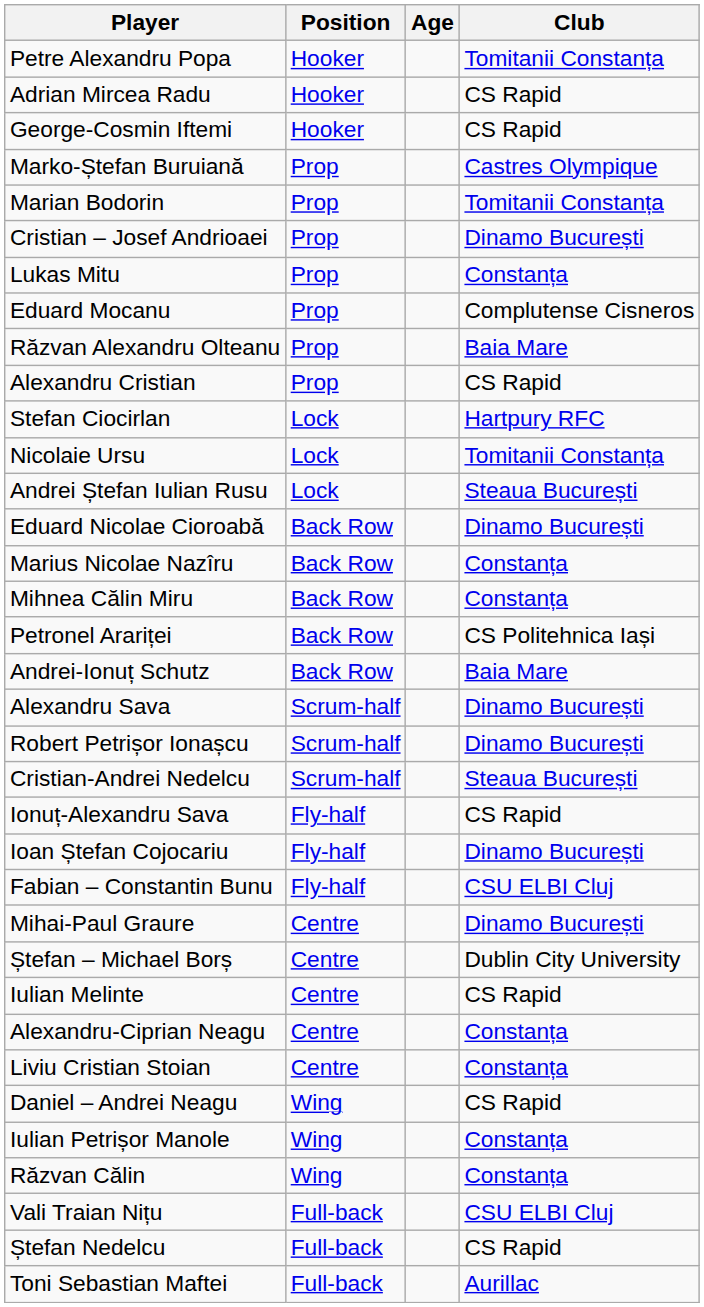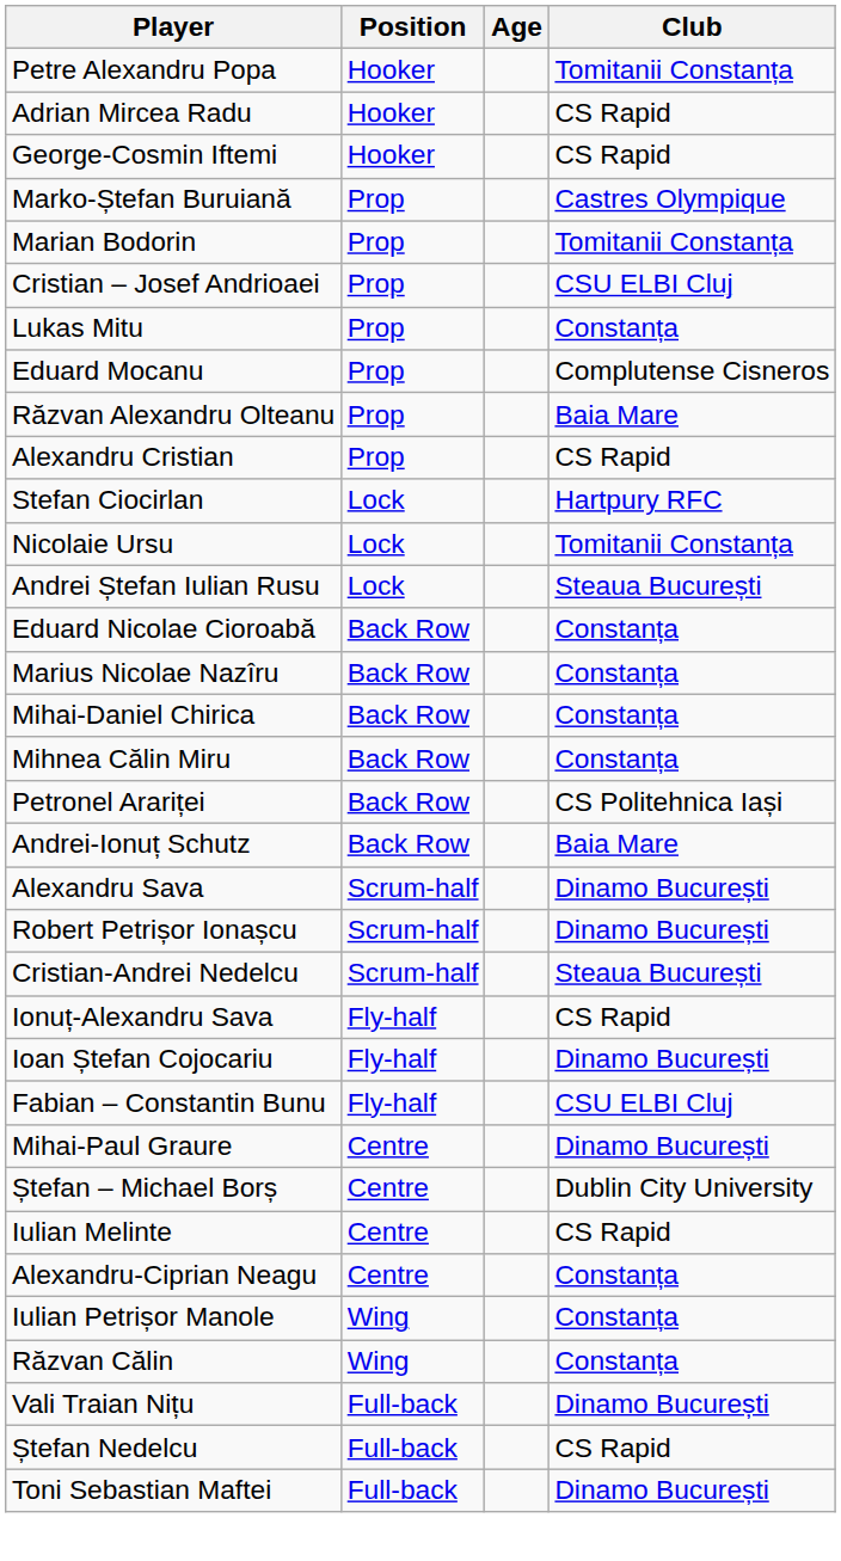Cristian – Josef Andrioaei | Club: Dinamo București -> CSU ELBI Cluj
Eduard Nicolae Cioroabă | Club: Dinamo București -> Constanța
+ row: Mihai-Daniel Chirica | Back Row | Constanța
- row: Liviu Cristian Stoian | Centre | Constanța
- row: Daniel – Andrei Neagu | Wing | CS Rapid
Vali Traian Nițu | Club: CSU ELBI Cluj -> Dinamo București
Toni Sebastian Maftei | Club: Aurillac -> Dinamo București
